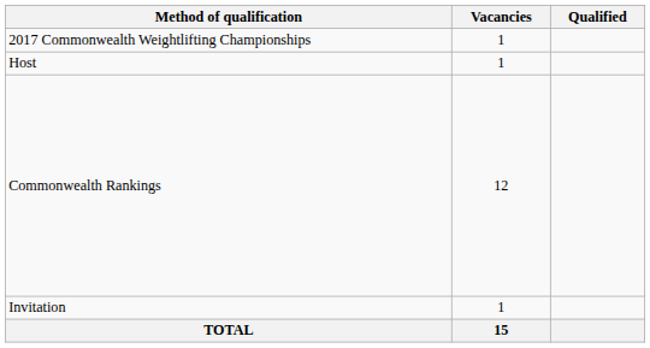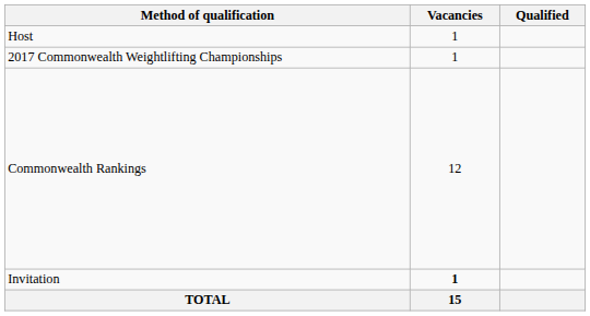rows swapped: Host <-> 2017 Commonwealth Weightlifting Championships
Invitation | Vacancies: normal -> bold
